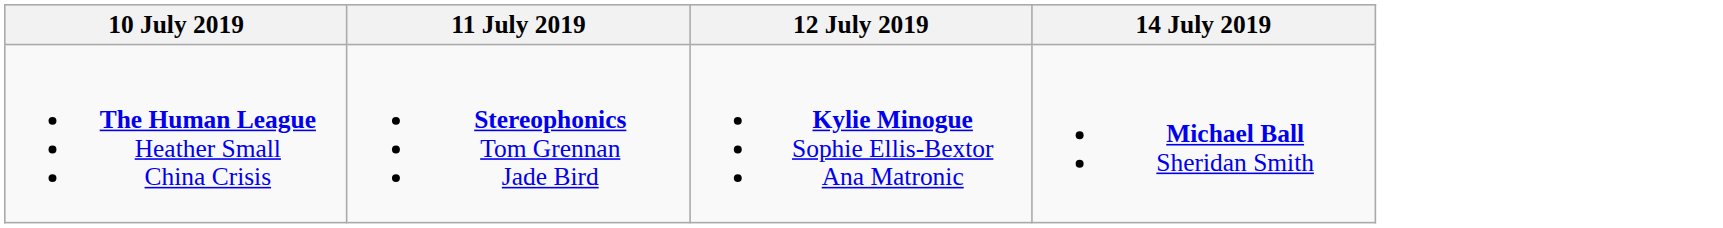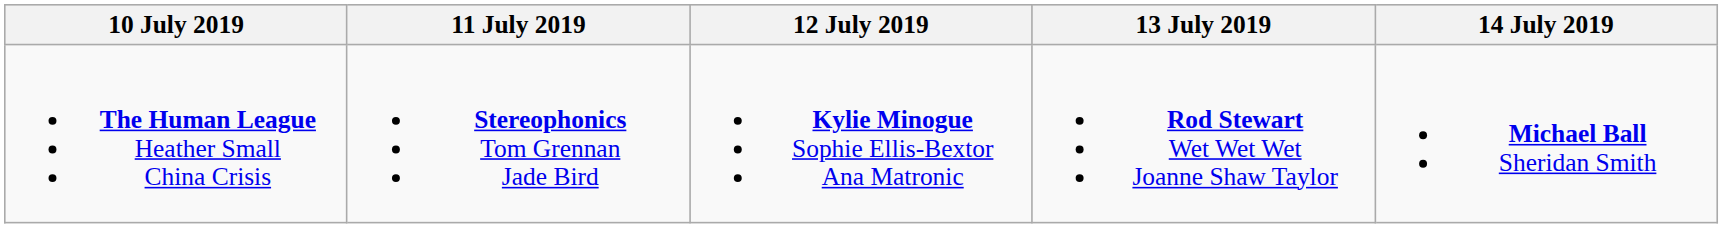+ column: 13 July 2019 | Rod Stewart Wet Wet Wet Joanne Shaw Taylor
